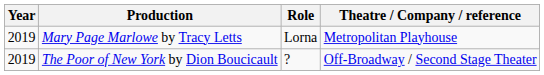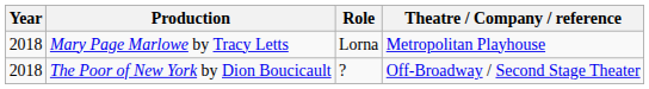Mary Page Marlowe by Tracy Letts | Year: 2019 -> 2018
The Poor of New York by Dion Boucicault | Year: 2019 -> 2018
